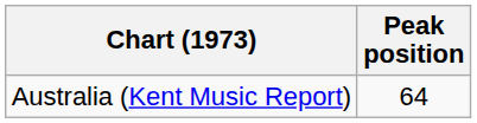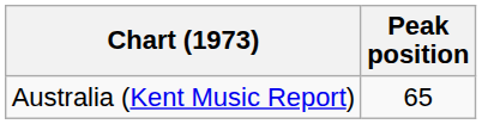Australia (Kent Music Report) | Peak position: 64 -> 65
